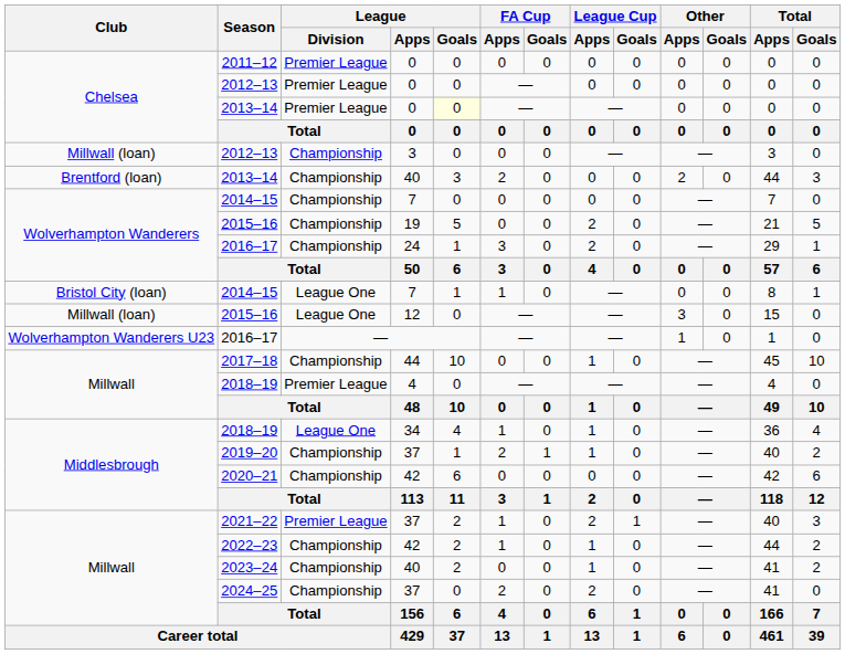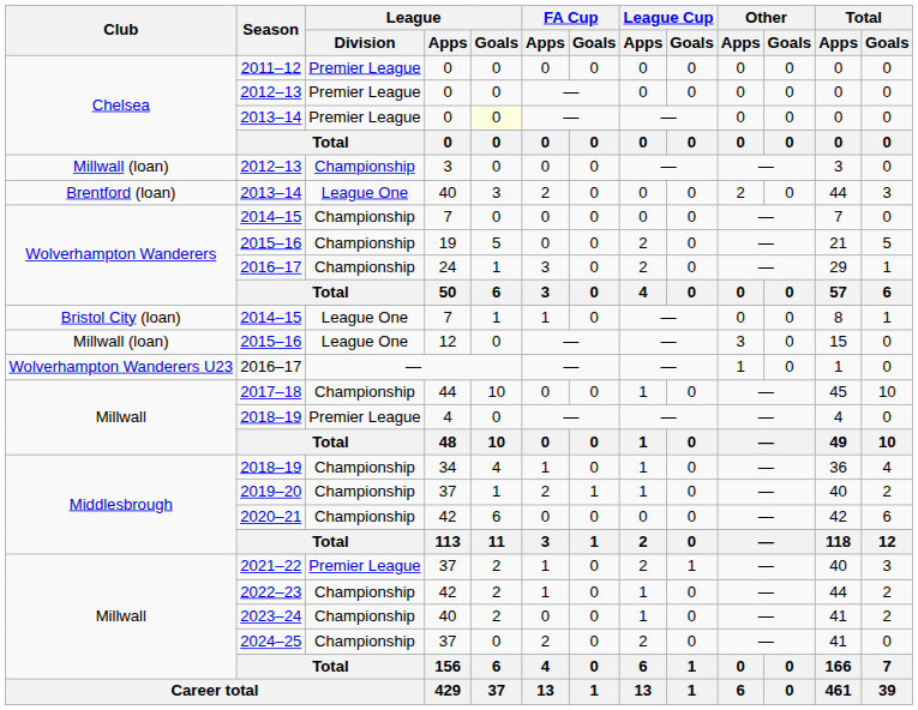Brentford (loan) / 2013–14 | League / Division: Championship -> League One
Middlesbrough / 2018–19 | League / Division: League One -> Championship
